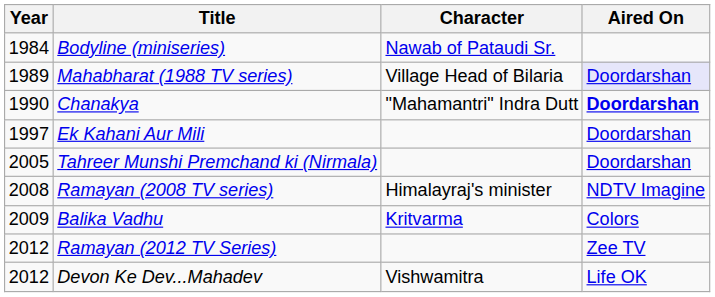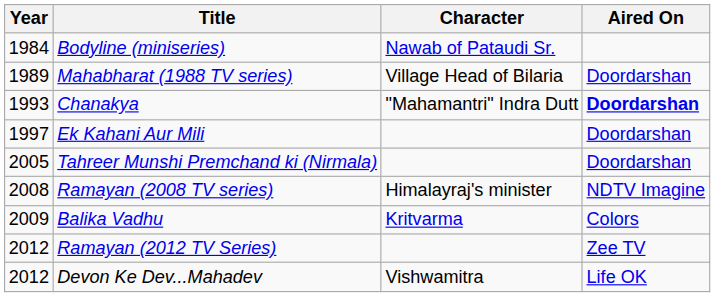Mahabharat (1988 TV series) | Aired On: lavender background -> no background
Chanakya | Year: 1990 -> 1993
